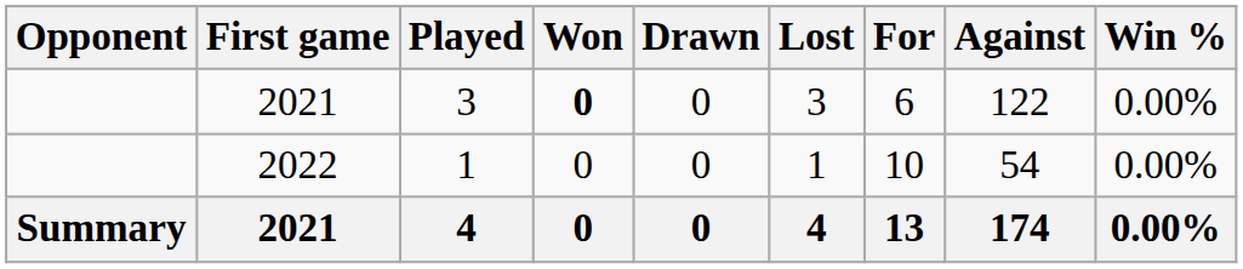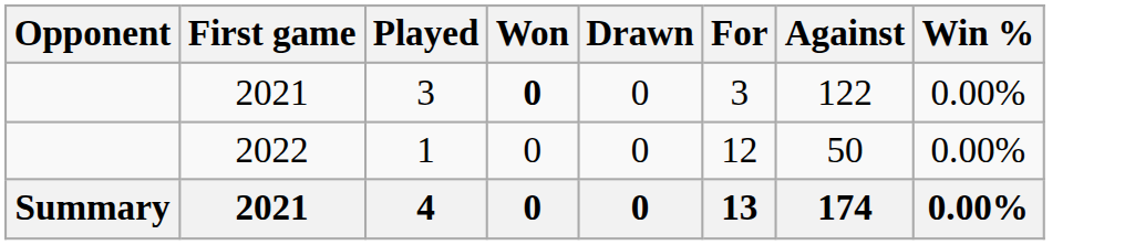- column: Lost | 3 | 1 | 4
2021 / 3 | For: 6 -> 3
2022 | For: 10 -> 12
2022 | Against: 54 -> 50
